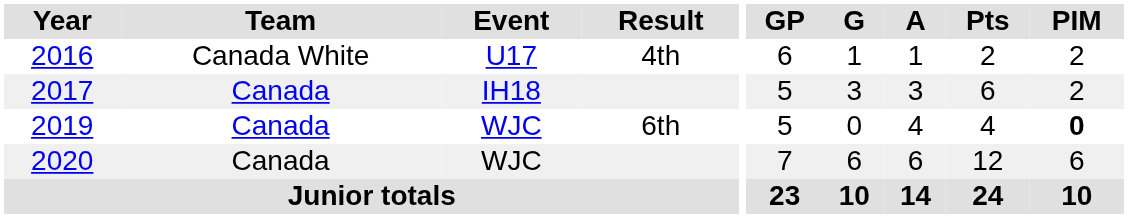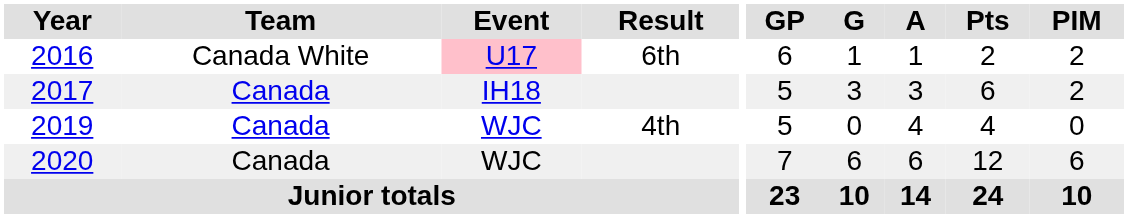2016 | Event: no background -> pink background
2016 | Result: 4th -> 6th
2019 | Result: 6th -> 4th
2019 | PIM: bold -> normal
